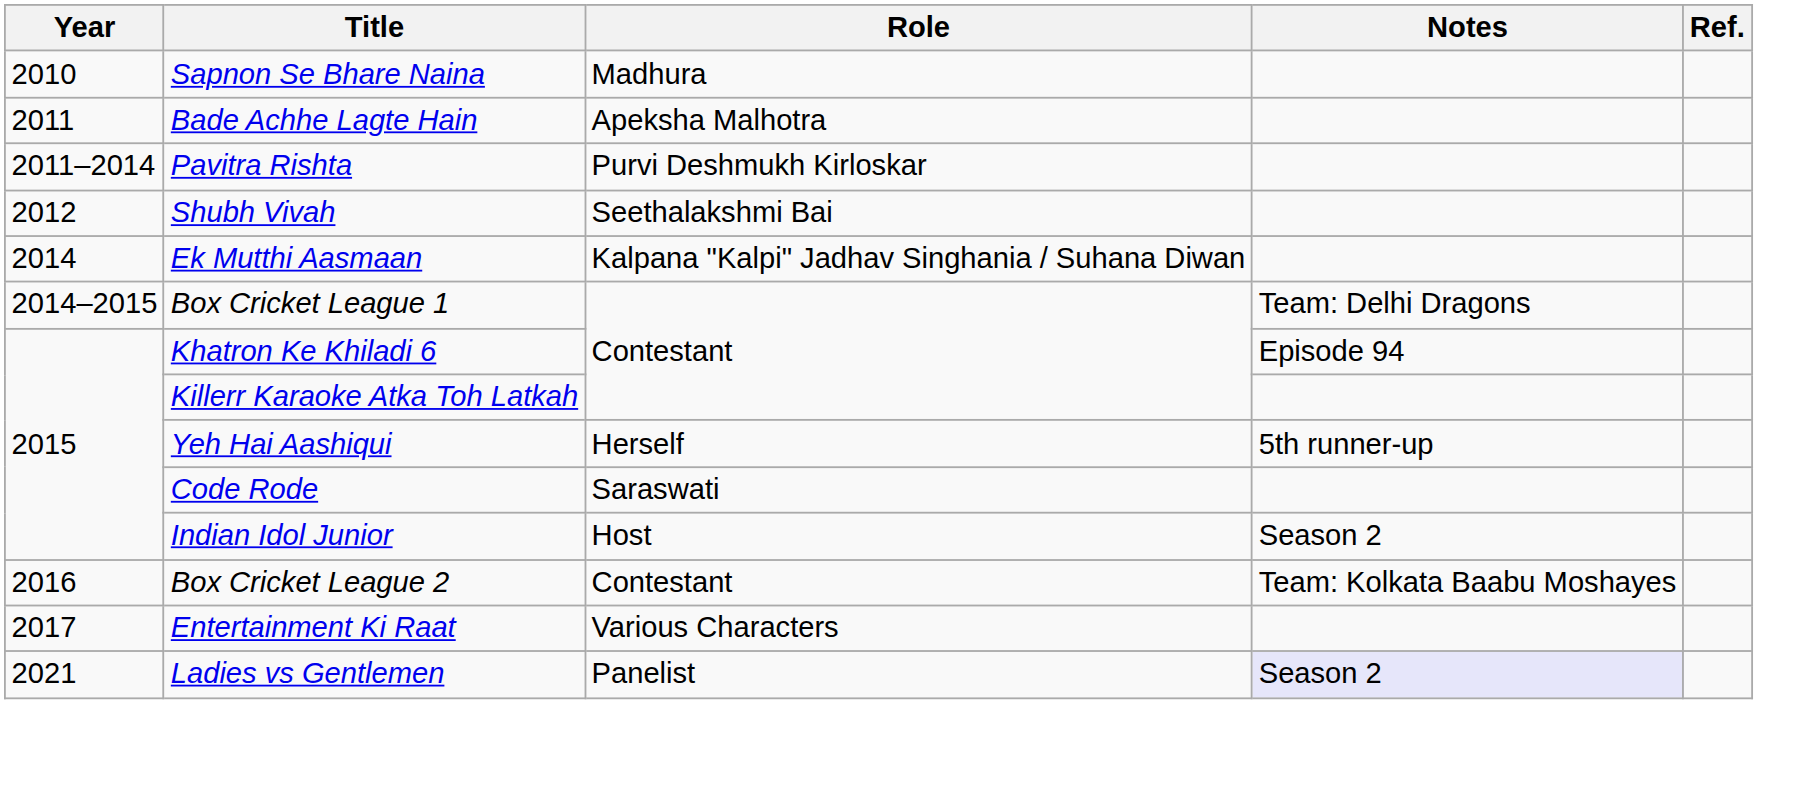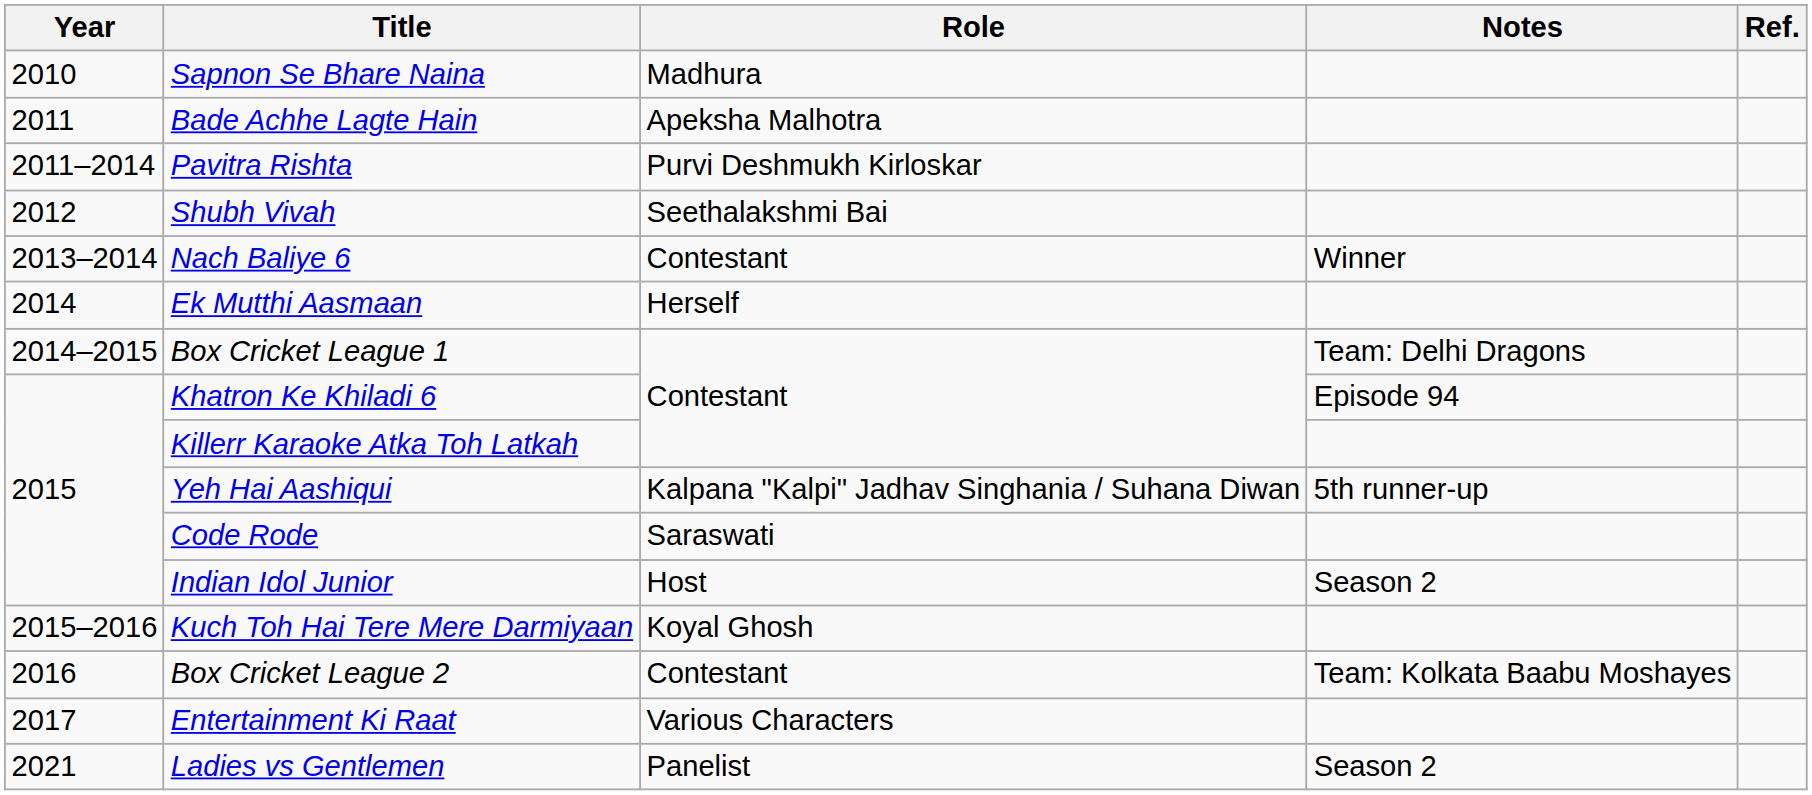+ row: 2013–2014 | Nach Baliye 6 | Contestant | Winner
Ek Mutthi Aasmaan | Role: Kalpana "Kalpi" Jadhav Singhania / Suhana Diwan -> Herself
Yeh Hai Aashiqui | Role: Herself -> Kalpana "Kalpi" Jadhav Singhania / Suhana Diwan
+ row: 2015–2016 | Kuch Toh Hai Tere Mere Darmiyaan | Koyal Ghosh
Ladies vs Gentlemen | Notes: lavender background -> no background
